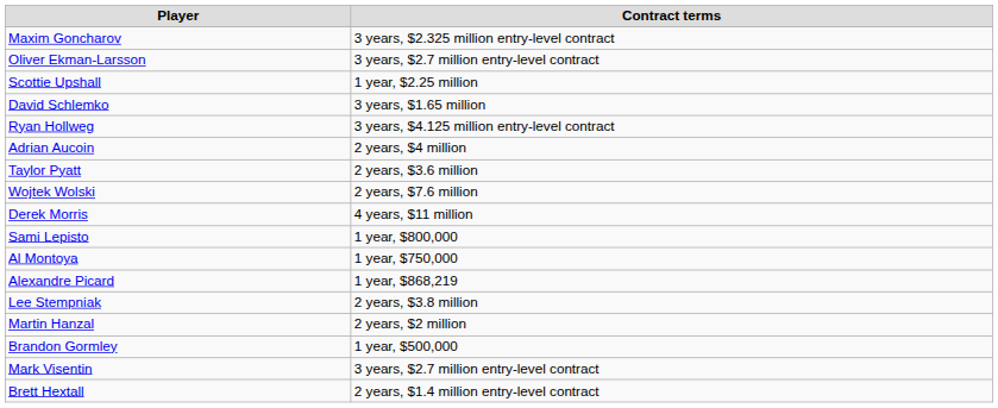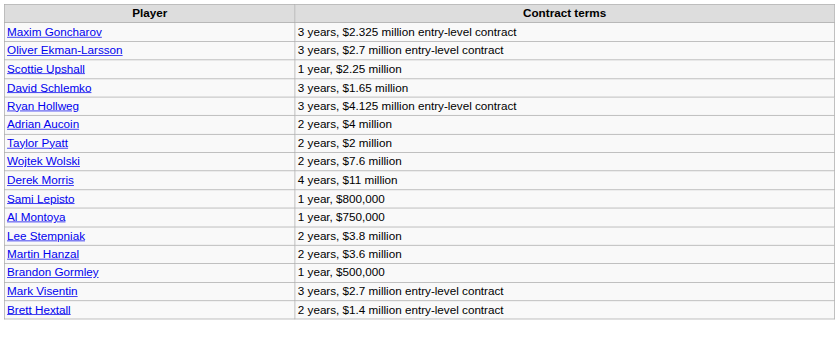Taylor Pyatt | Contract terms: 2 years, $3.6 million -> 2 years, $2 million
- row: Alexandre Picard | 1 year, $868,219
Martin Hanzal | Contract terms: 2 years, $2 million -> 2 years, $3.6 million
